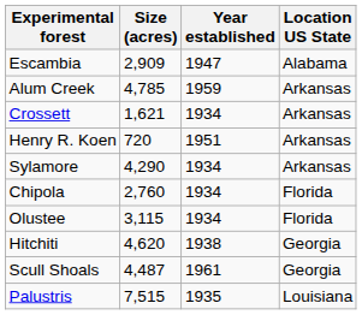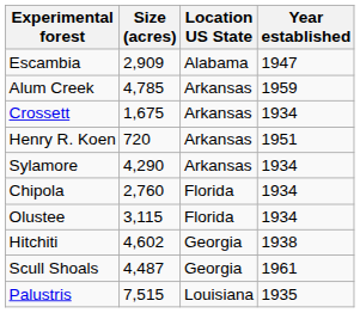columns swapped: Location US State <-> Year established
Crossett | Size (acres): 1,621 -> 1,675
Hitchiti | Size (acres): 4,620 -> 4,602
